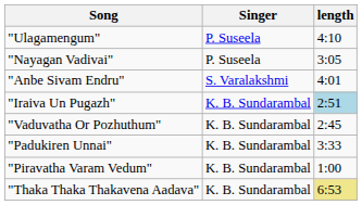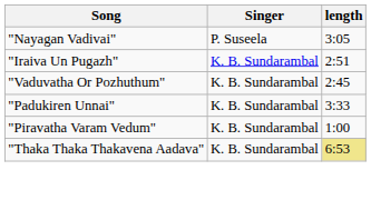- row: "Ulagamengum" | P. Suseela | 4:10
- row: "Anbe Sivam Endru" | S. Varalakshmi | 4:01
"Iraiva Un Pugazh" | length: lightblue background -> no background
